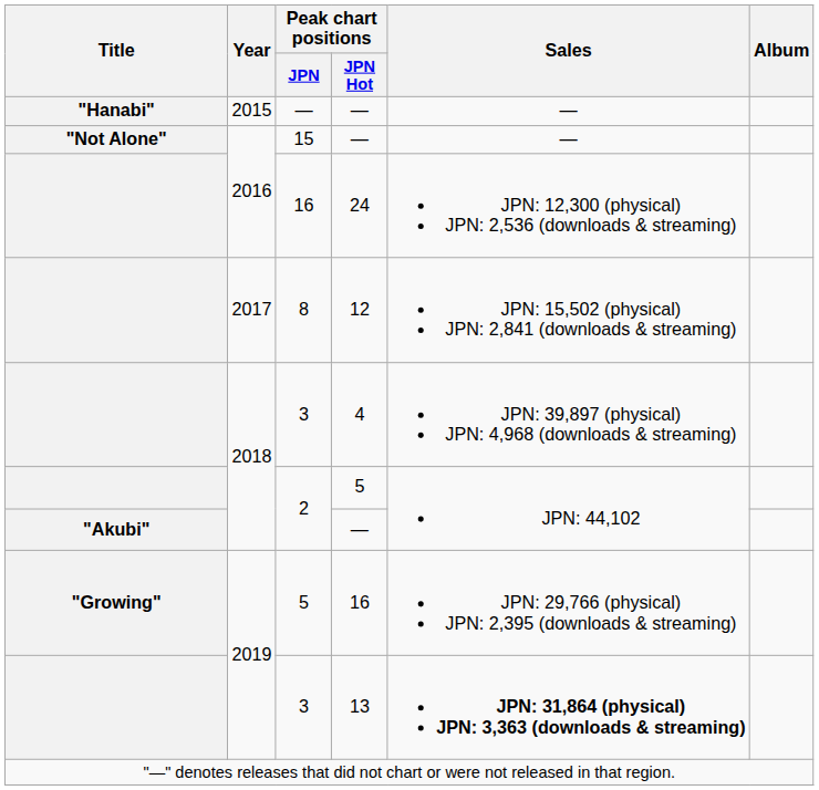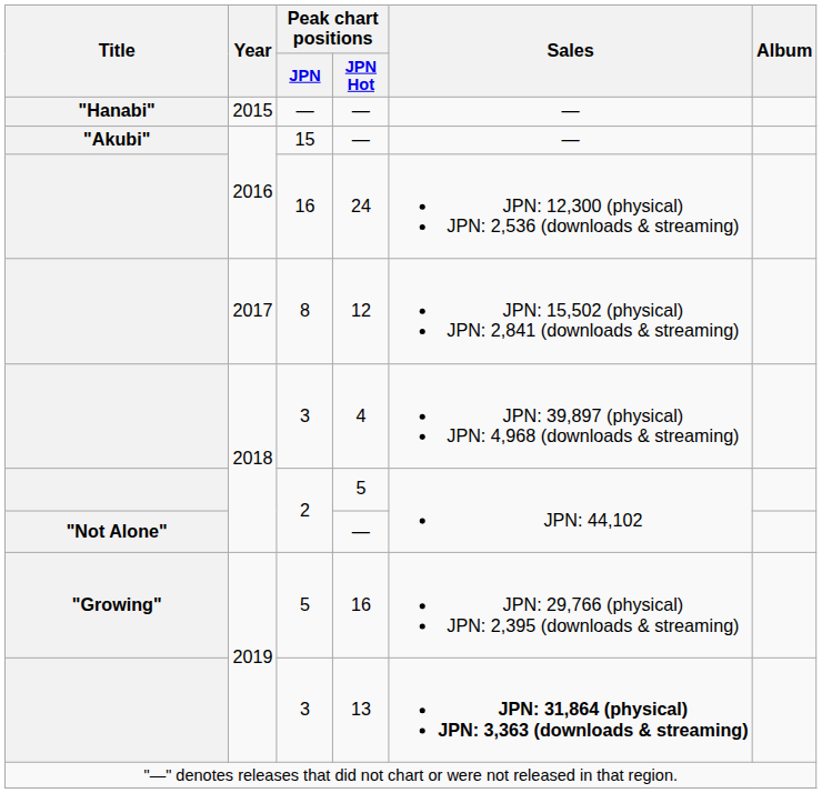15 | Title: "Not Alone" -> "Akubi"
2 / — | Title: "Akubi" -> "Not Alone"
